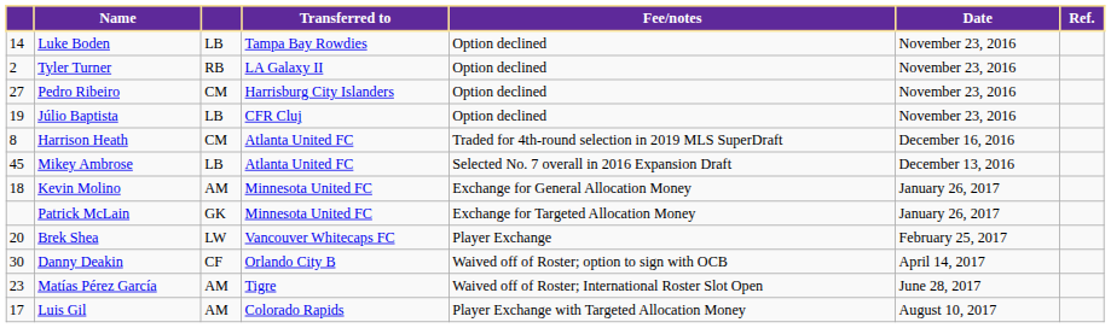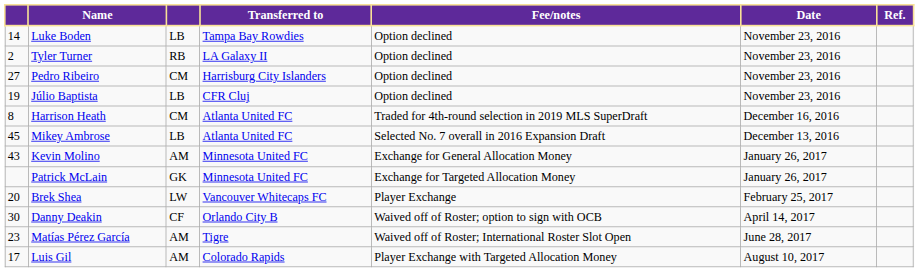Kevin Molino | column 1: 18 -> 43
